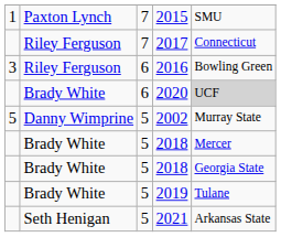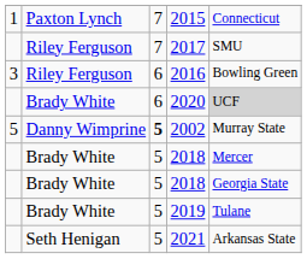2015 | column 5: SMU -> Connecticut
2017 | column 5: Connecticut -> SMU
2002 | column 3: normal -> bold
